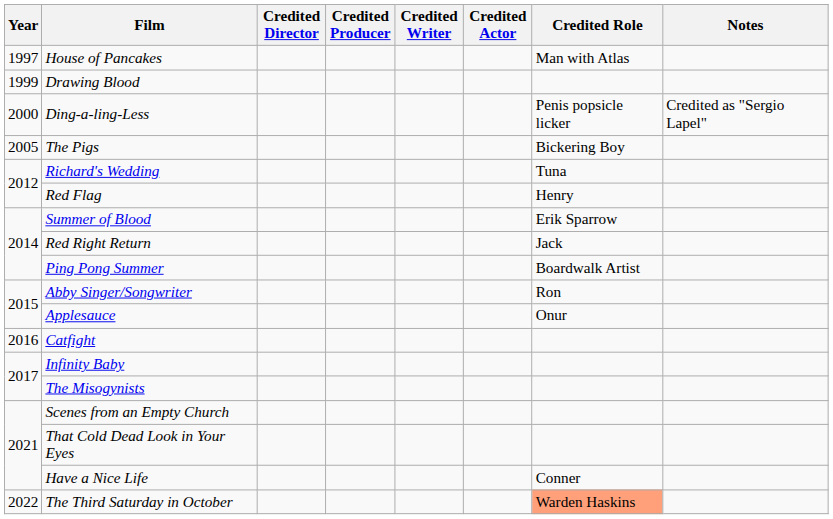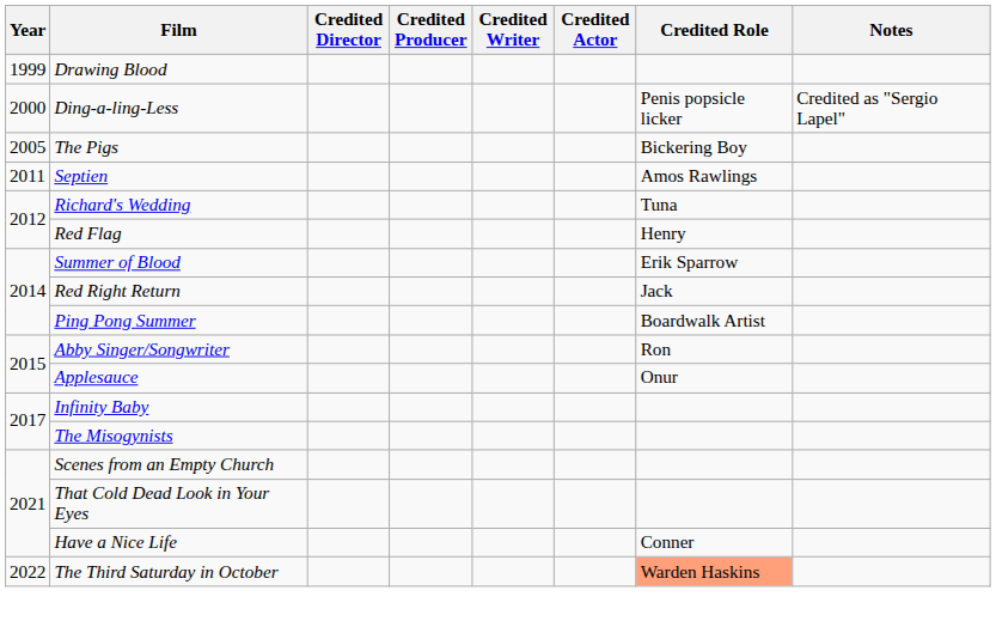- row: 1997 | House of Pancakes | Man with Atlas
+ row: 2011 | Septien | Amos Rawlings
- row: 2016 | Catfight
